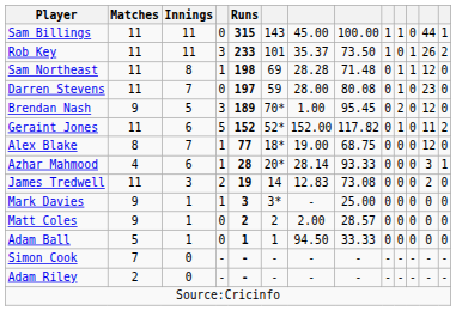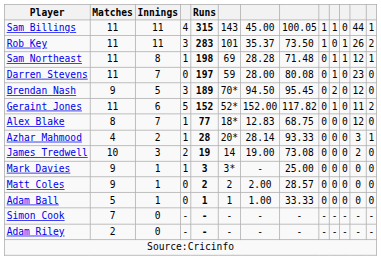Sam Billings | column 4: 0 -> 4
Sam Billings | column 8: 100.00 -> 100.05
Rob Key | Runs: 233 -> 283
Sam Northeast | column 13: 0 -> 1
Brendan Nash | column 7: 1.00 -> 94.50
Alex Blake | column 7: 19.00 -> 12.83
Azhar Mahmood | Innings: 6 -> 2
James Tredwell | Matches: 11 -> 10
James Tredwell | column 7: 12.83 -> 19.00
Adam Ball | column 7: 94.50 -> 1.00
